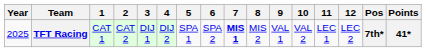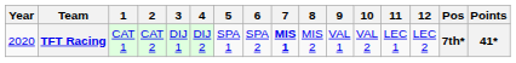TFT Racing | Year: 2025 -> 2020
